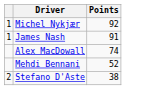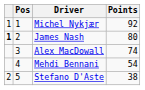+ column: Pos | 1 | 2 | 3 | 4 | 5
James Nash | column 1: normal -> bold
James Nash | Points: 91 -> 80
Mehdi Bennani | Points: 52 -> 54
